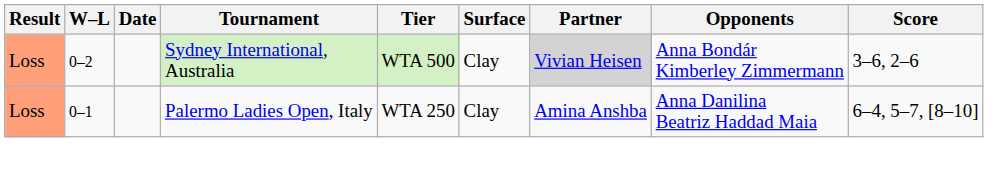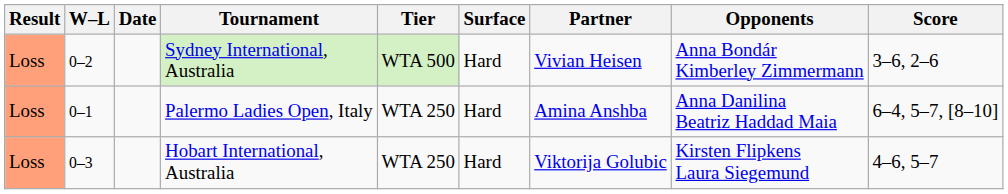Sydney International, Australia | Surface: Clay -> Hard
Sydney International, Australia | Partner: lightgrey background -> no background
Palermo Ladies Open, Italy | Surface: Clay -> Hard
+ row: Loss | 0–3 | Hobart International, Australia | WTA 250 | Hard | Viktorija Golubic | Kirsten Flipkens Laura Siegemund | 4–6, 5–7
